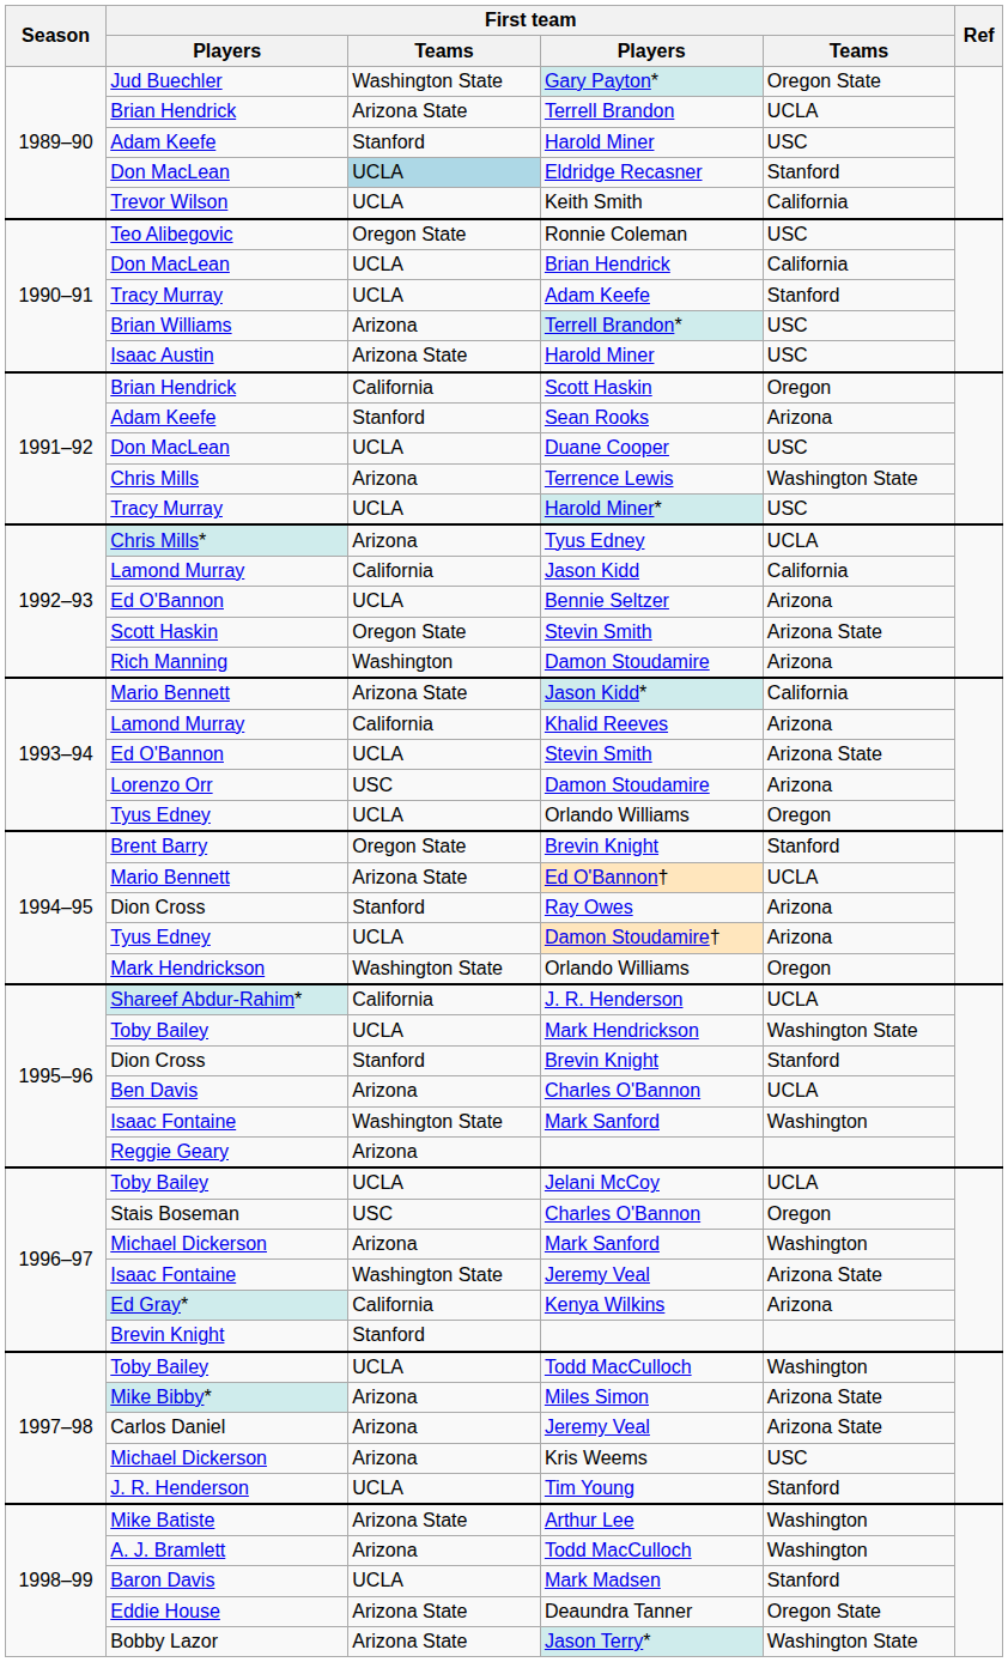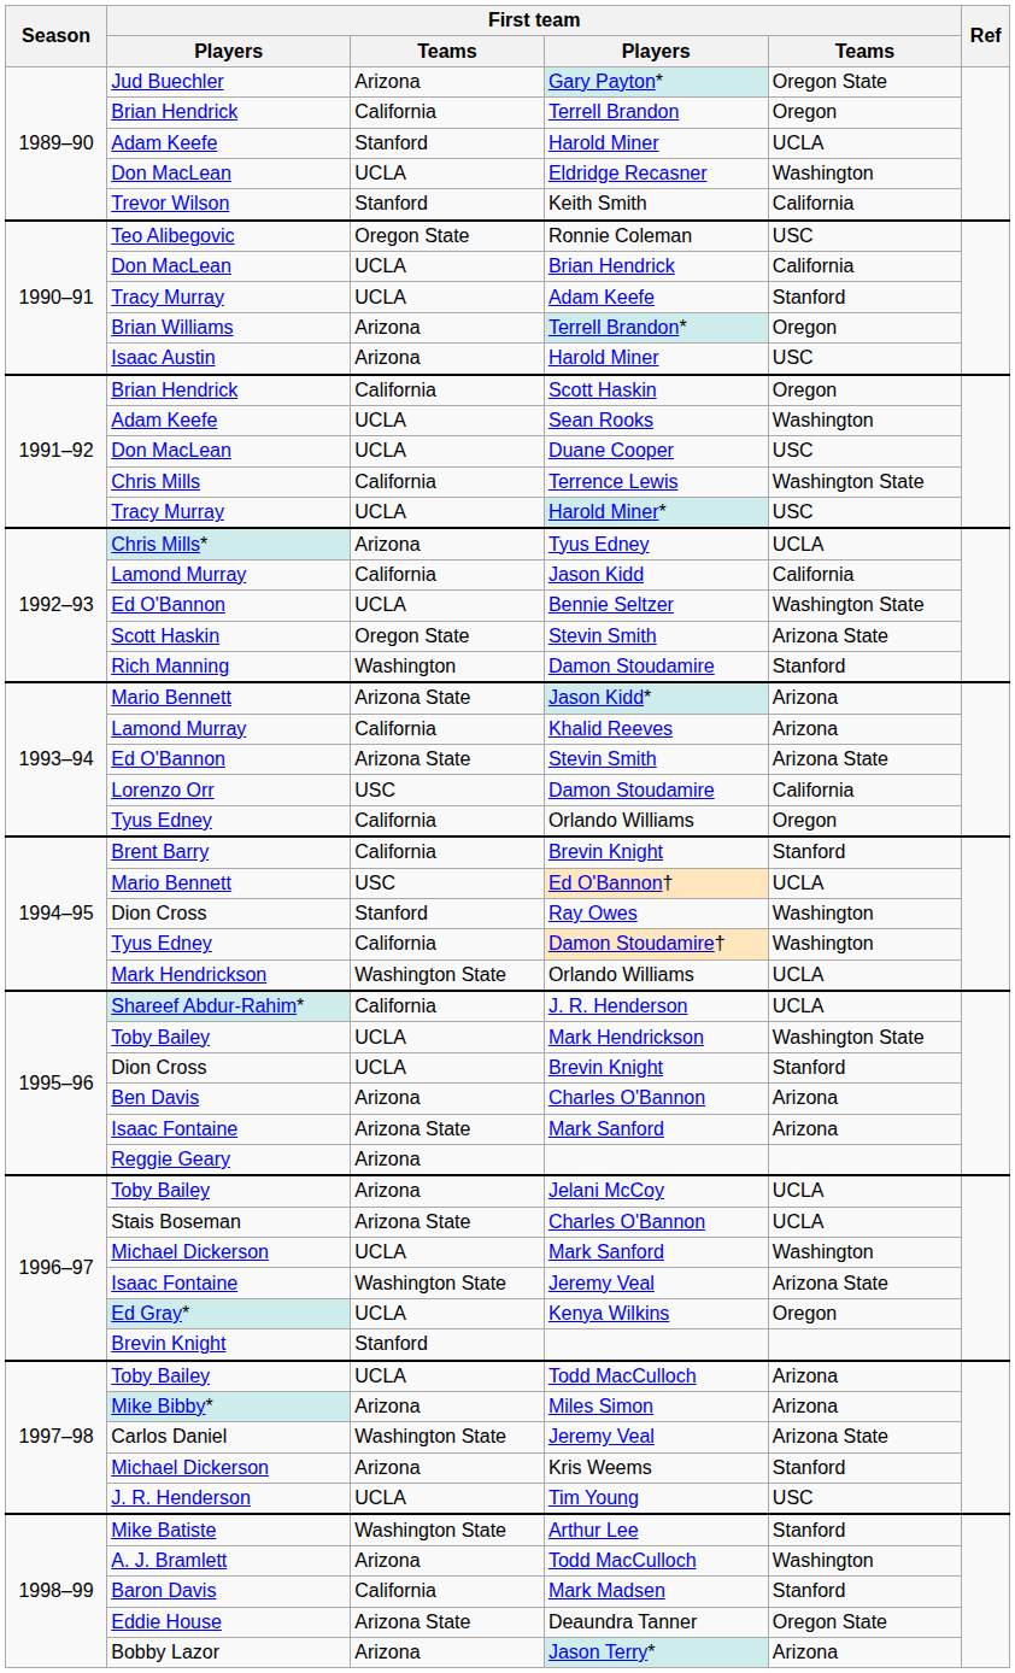Gary Payton* | column 3: Washington State -> Arizona
Terrell Brandon | column 3: Arizona State -> California
Terrell Brandon | column 5: UCLA -> Oregon
Adam Keefe / Harold Miner | column 5: USC -> UCLA
Eldridge Recasner | column 3: lightblue background -> no background
Eldridge Recasner | column 5: Stanford -> Washington
Keith Smith | column 3: UCLA -> Stanford
Terrell Brandon* | column 5: USC -> Oregon
Isaac Austin / Harold Miner | column 3: Arizona State -> Arizona
Sean Rooks | column 3: Stanford -> UCLA
Sean Rooks | column 5: Arizona -> Washington
Terrence Lewis | column 3: Arizona -> California
Bennie Seltzer | column 5: Arizona -> Washington State
Rich Manning / Damon Stoudamire | column 5: Arizona -> Stanford
Jason Kidd* | column 5: California -> Arizona
Ed O'Bannon / Stevin Smith | column 3: UCLA -> Arizona State
Lorenzo Orr / Damon Stoudamire | column 5: Arizona -> California
Tyus Edney / Orlando Williams | column 3: UCLA -> California
Brent Barry / Brevin Knight | column 3: Oregon State -> California
Ed O'Bannon† | column 3: Arizona State -> USC
Ray Owes | column 5: Arizona -> Washington
Damon Stoudamire† | column 3: UCLA -> California
Damon Stoudamire† | column 5: Arizona -> Washington
Mark Hendrickson / Orlando Williams | column 5: Oregon -> UCLA
Dion Cross / Brevin Knight | column 3: Stanford -> UCLA
Ben Davis / Charles O'Bannon | column 5: UCLA -> Arizona
Isaac Fontaine / Mark Sanford | column 3: Washington State -> Arizona State
Isaac Fontaine / Mark Sanford | column 5: Washington -> Arizona
Jelani McCoy | column 3: UCLA -> Arizona
Stais Boseman / Charles O'Bannon | column 3: USC -> Arizona State
Stais Boseman / Charles O'Bannon | column 5: Oregon -> UCLA
Michael Dickerson / Mark Sanford | column 3: Arizona -> UCLA
Kenya Wilkins | column 3: California -> UCLA
Kenya Wilkins | column 5: Arizona -> Oregon
Toby Bailey / Todd MacCulloch | column 5: Washington -> Arizona
Miles Simon | column 5: Arizona State -> Arizona
Carlos Daniel / Jeremy Veal | column 3: Arizona -> Washington State
Kris Weems | column 5: USC -> Stanford
Tim Young | column 5: Stanford -> USC
Arthur Lee | column 3: Arizona State -> Washington State
Arthur Lee | column 5: Washington -> Stanford
Mark Madsen | column 3: UCLA -> California
Jason Terry* | column 3: Arizona State -> Arizona
Jason Terry* | column 5: Washington State -> Arizona
